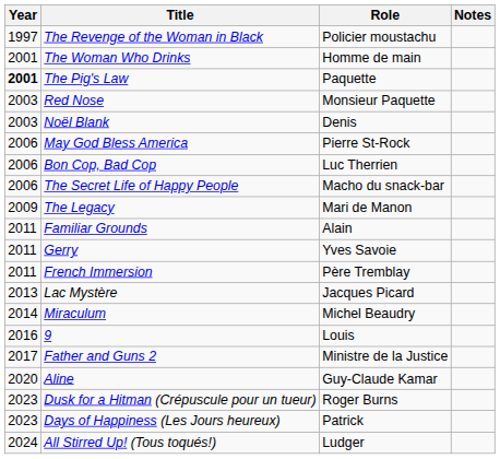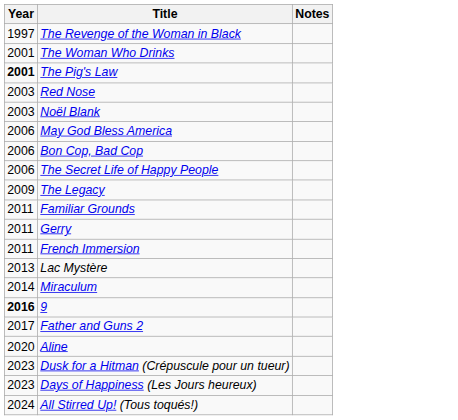- column: Role | Policier moustachu | Homme de main | Paquette | Monsieur Paquette | Denis | Pierre St-Rock | Luc Therrien | Macho du snack-bar | Mari de Manon | Alain | Yves Savoie | Père Tremblay | Jacques Picard | Michel Beaudry | Louis | Ministre de la Justice | Guy-Claude Kamar | Roger Burns | Patrick | Ludger
9 | Year: normal -> bold
